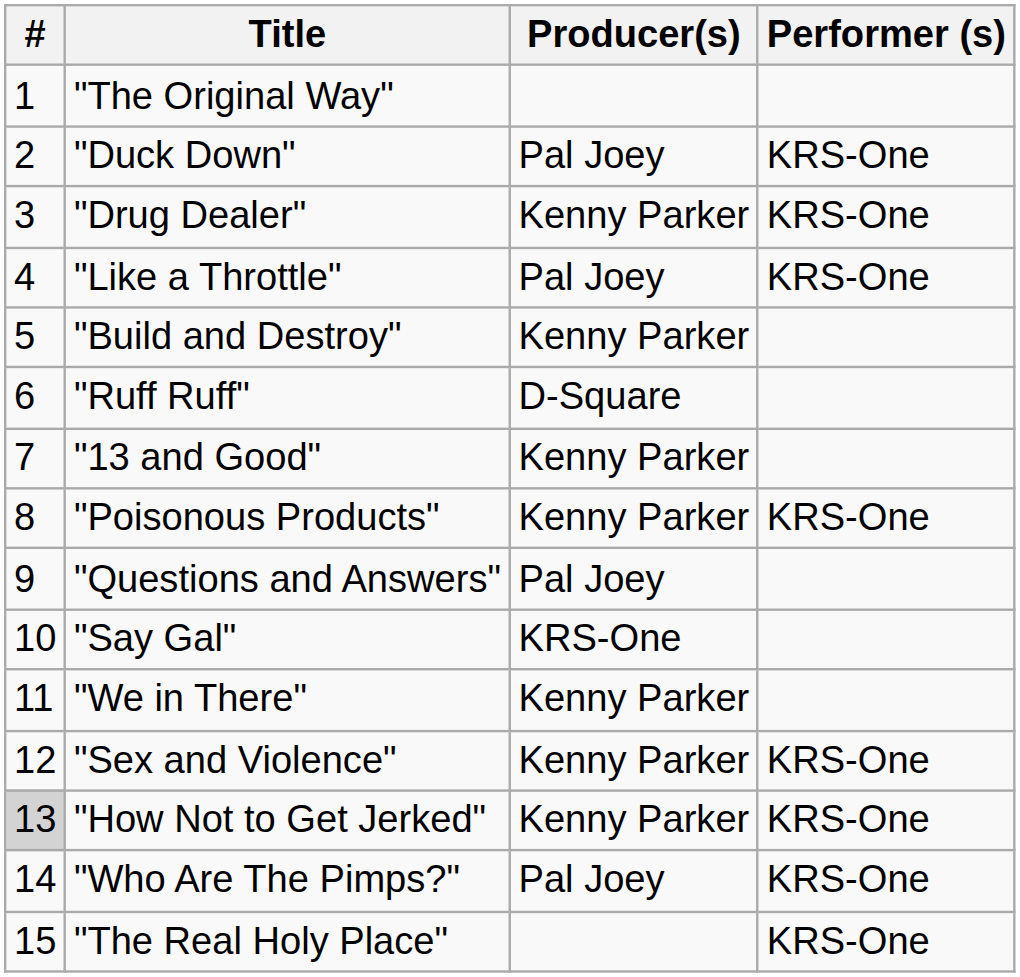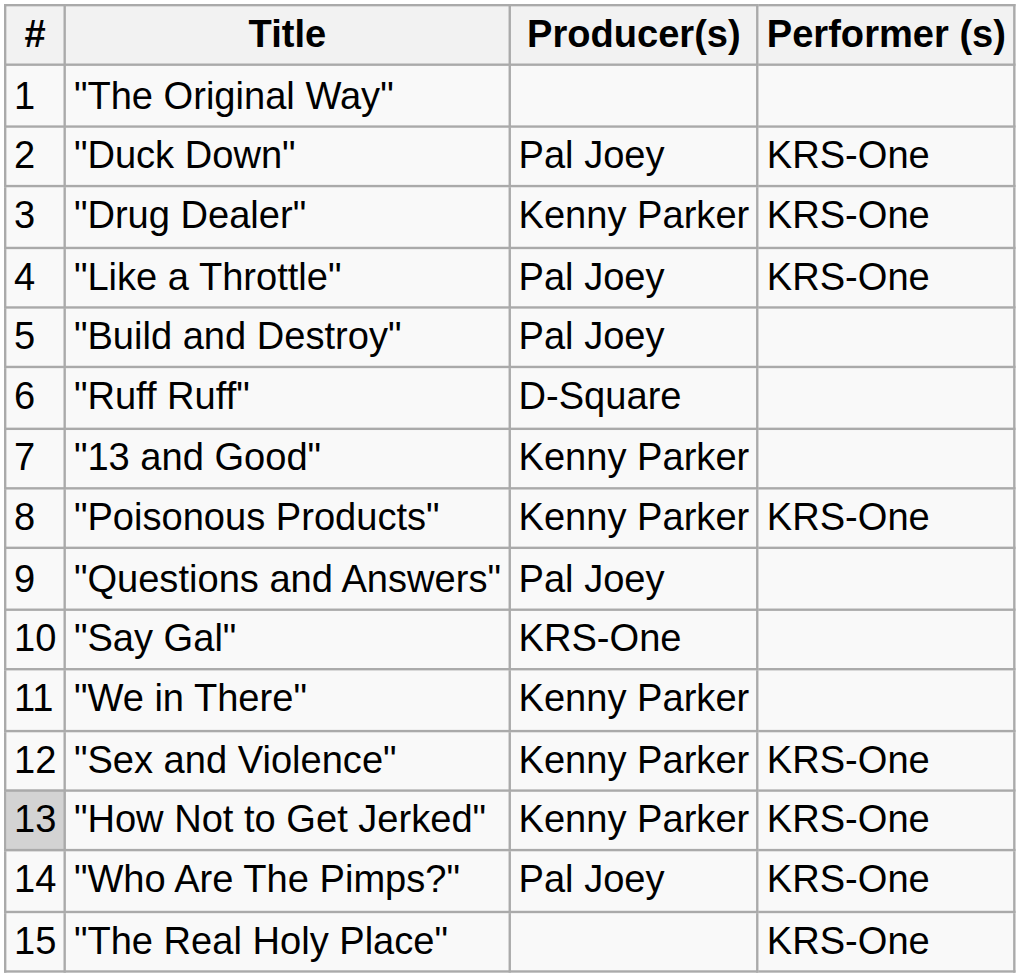"Build and Destroy" | Producer(s): Kenny Parker -> Pal Joey
